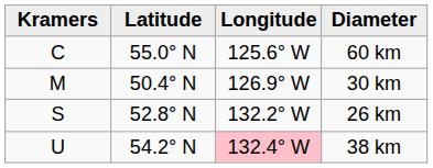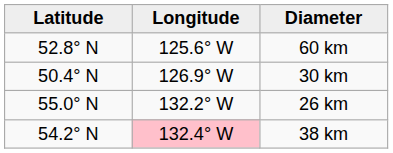- column: Kramers | C | M | S | U
60 km | Latitude: 55.0° N -> 52.8° N
26 km | Latitude: 52.8° N -> 55.0° N
